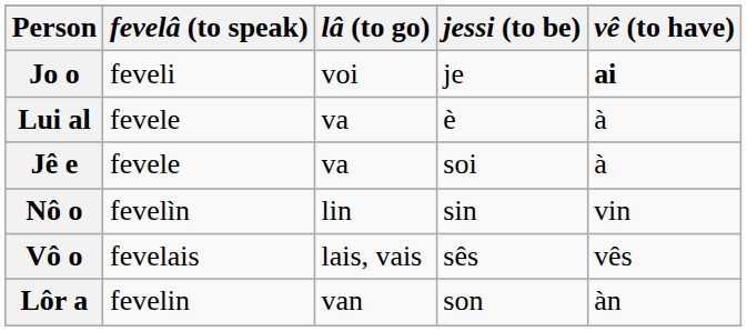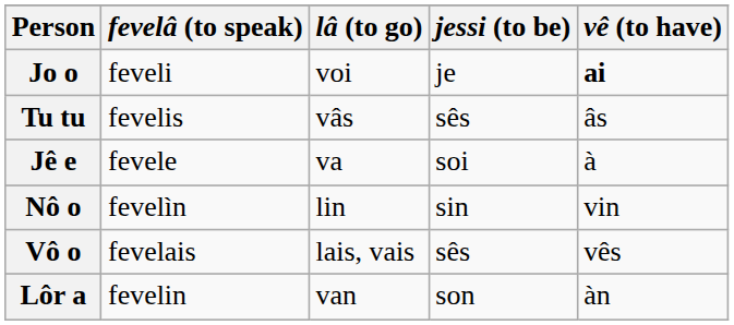+ row: Tu tu | fevelis | vâs | sês | âs
- row: Lui al | fevele | va | è | à
